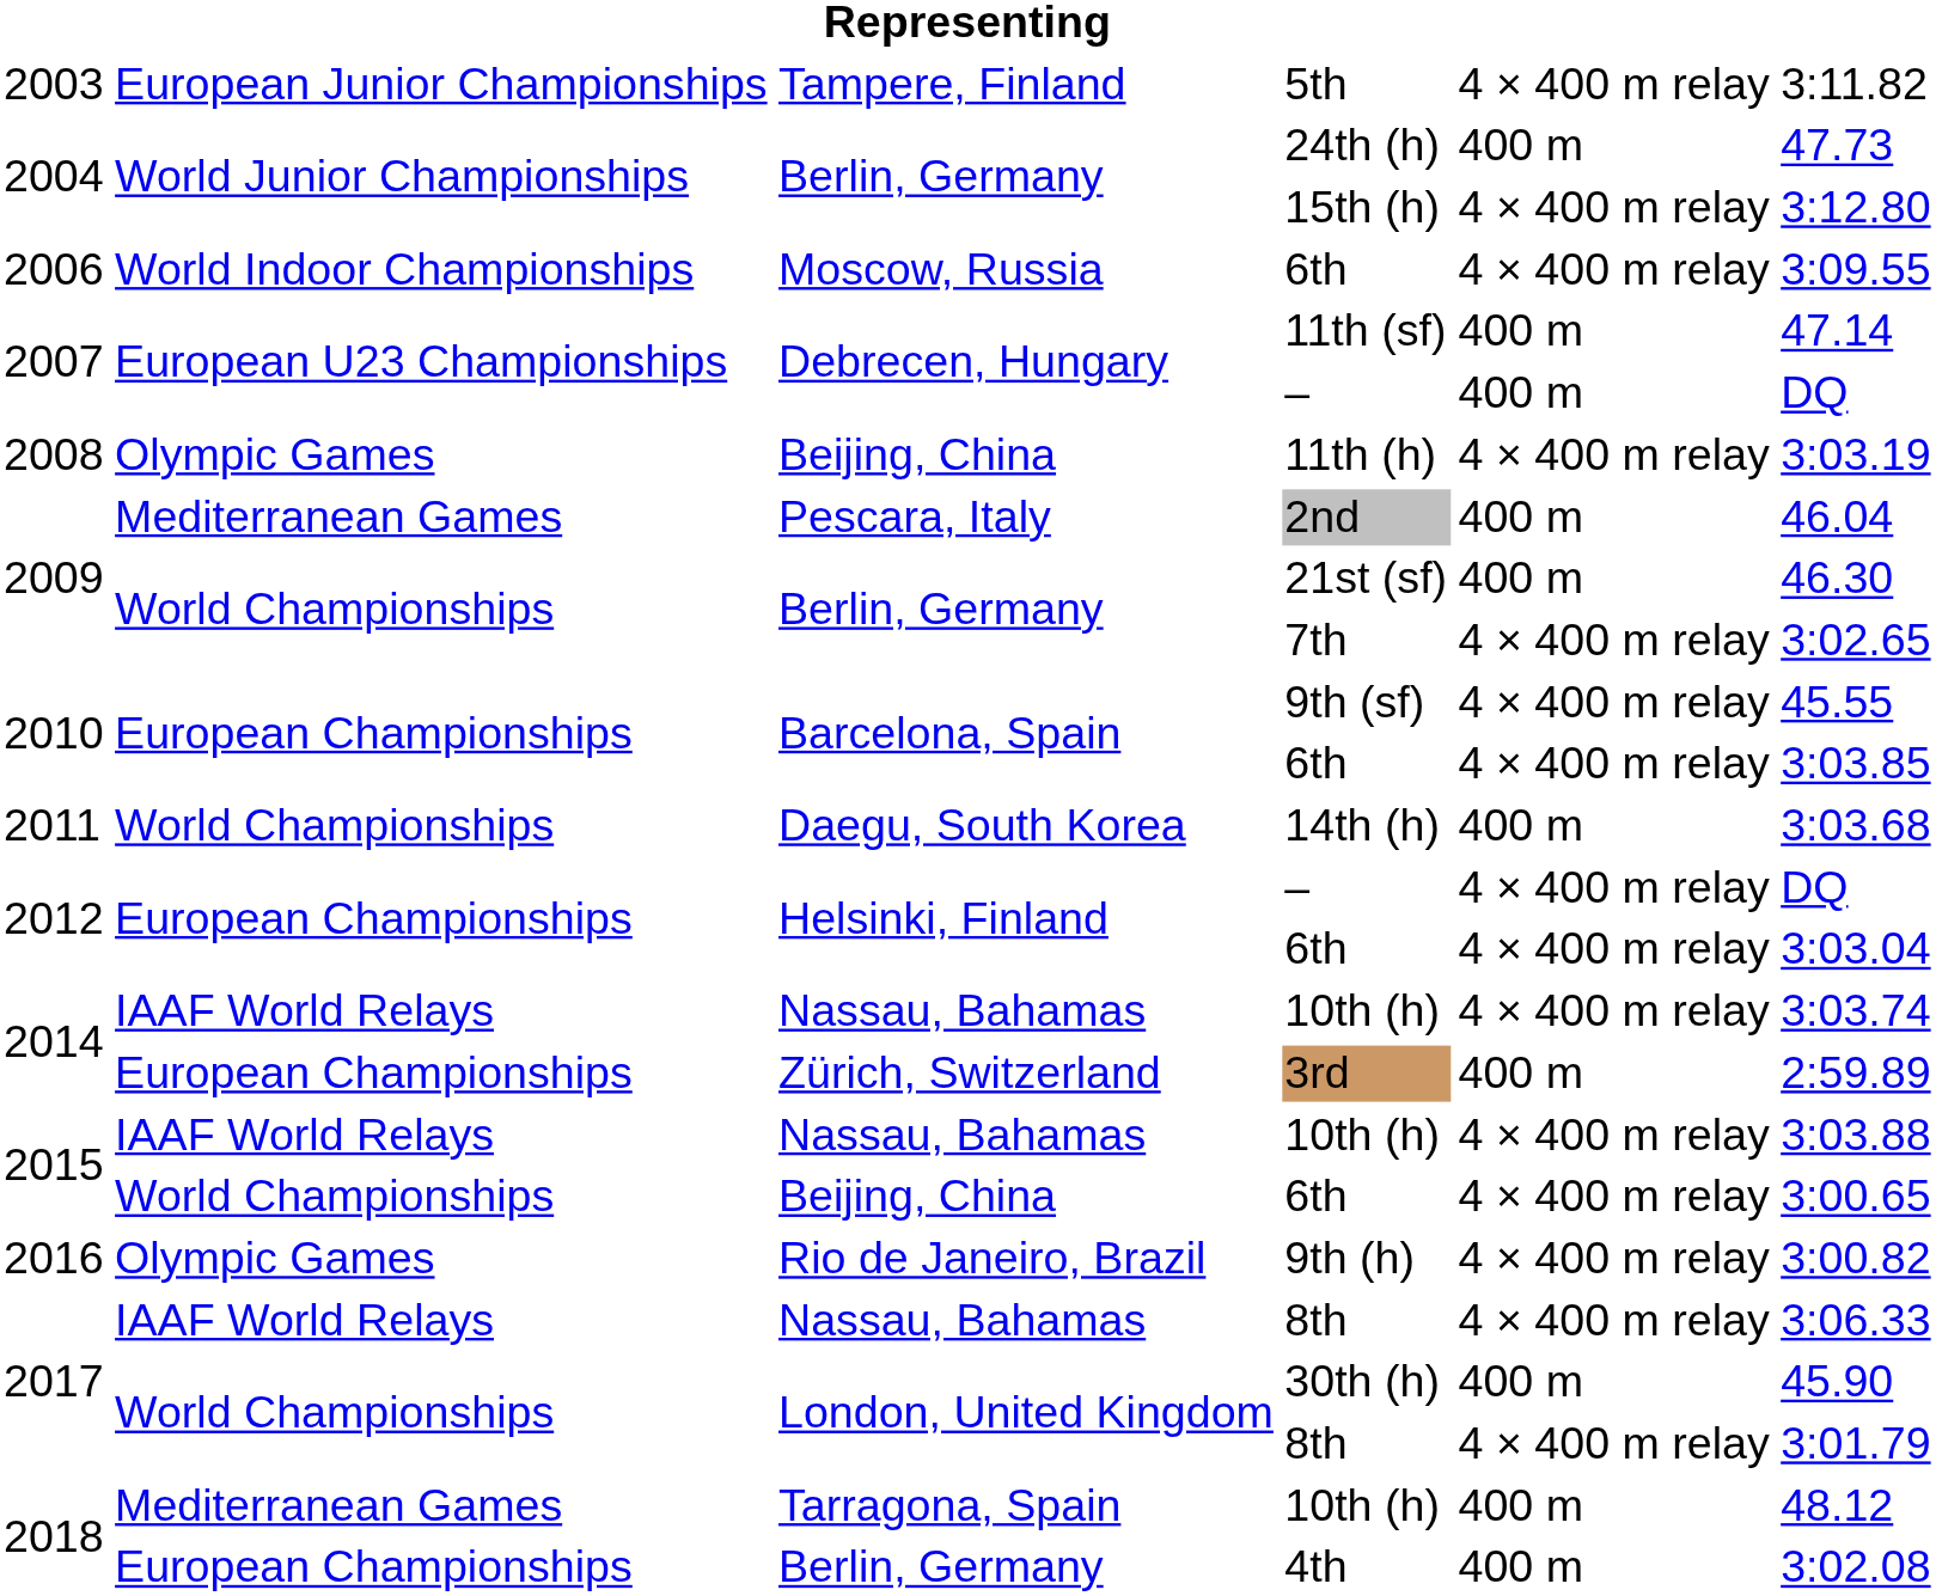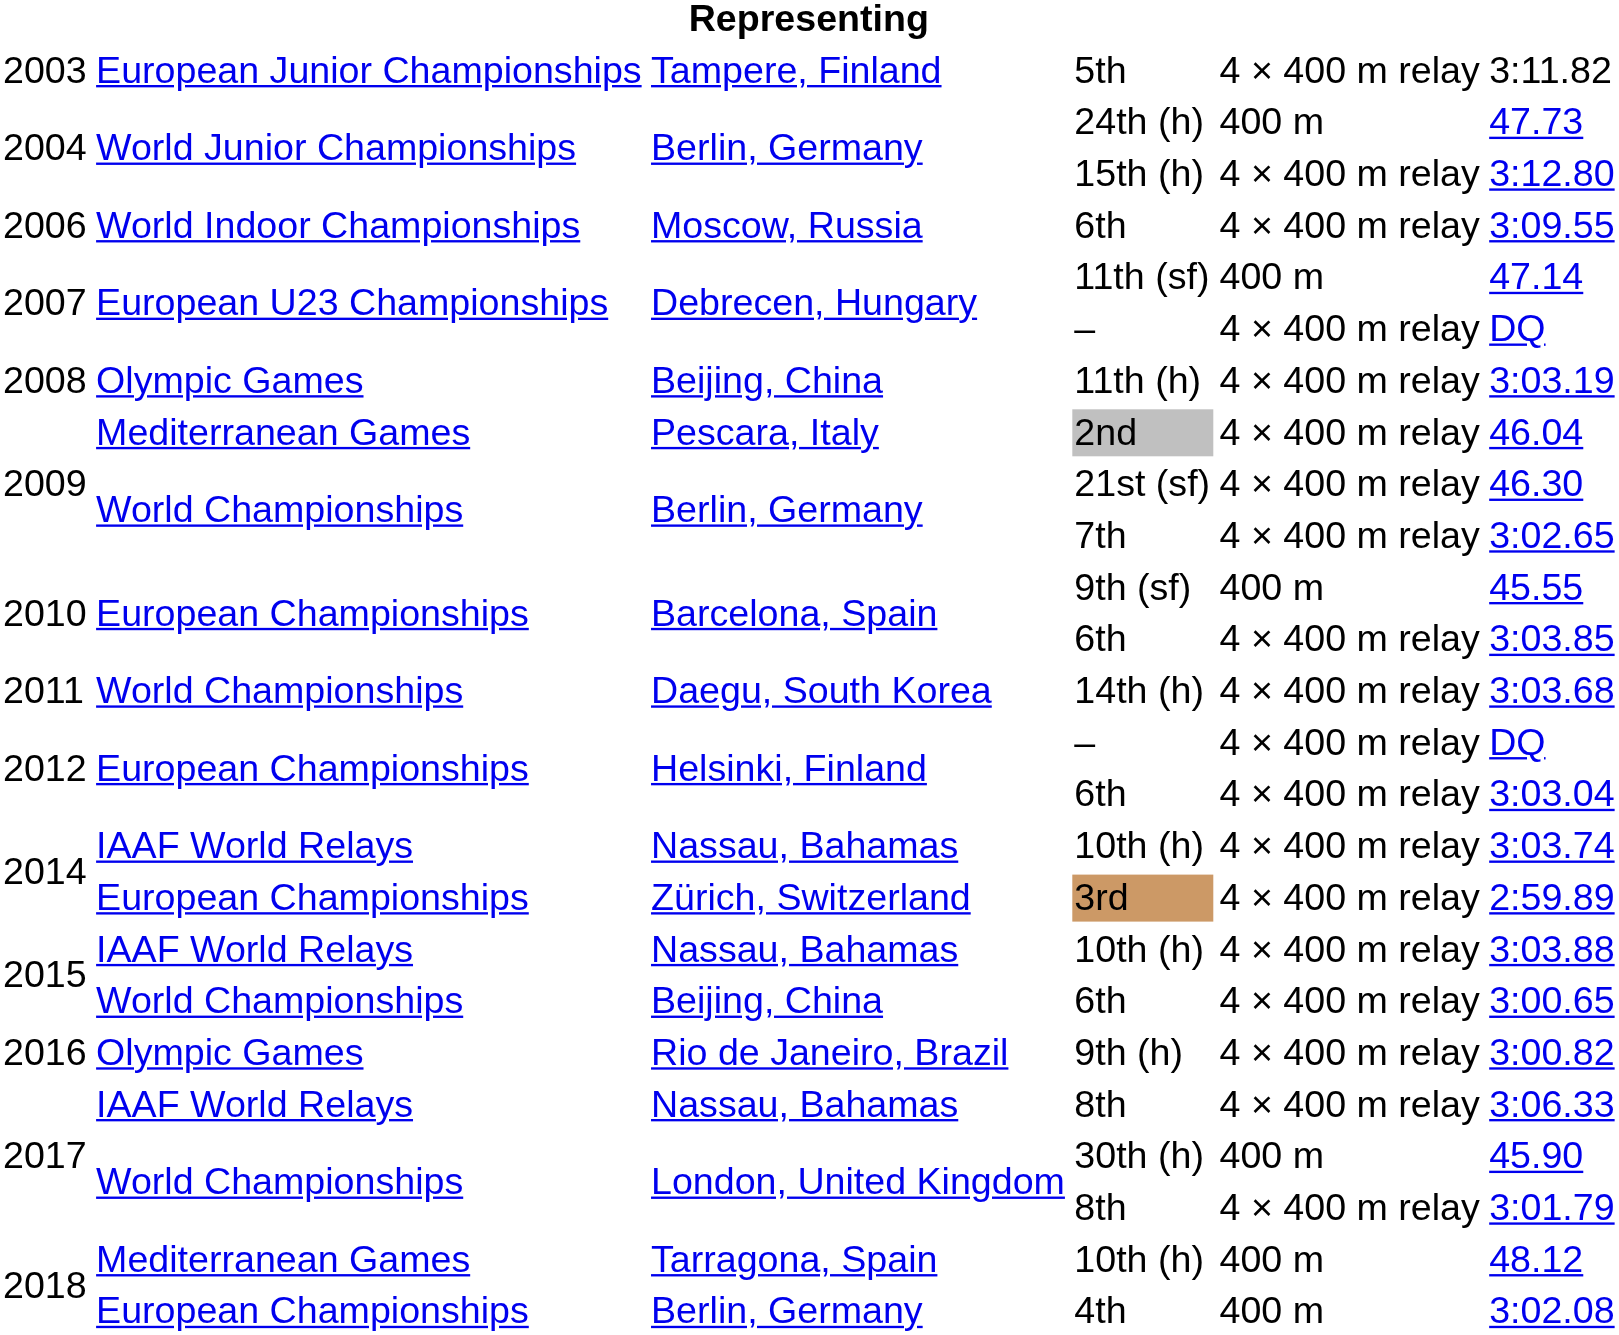2007 / – | column 5: 400 m -> 4 × 400 m relay
2nd | column 5: 400 m -> 4 × 400 m relay
21st (sf) | column 5: 400 m -> 4 × 400 m relay
9th (sf) | column 5: 4 × 400 m relay -> 400 m
14th (h) | column 5: 400 m -> 4 × 400 m relay
3rd | column 5: 400 m -> 4 × 400 m relay
